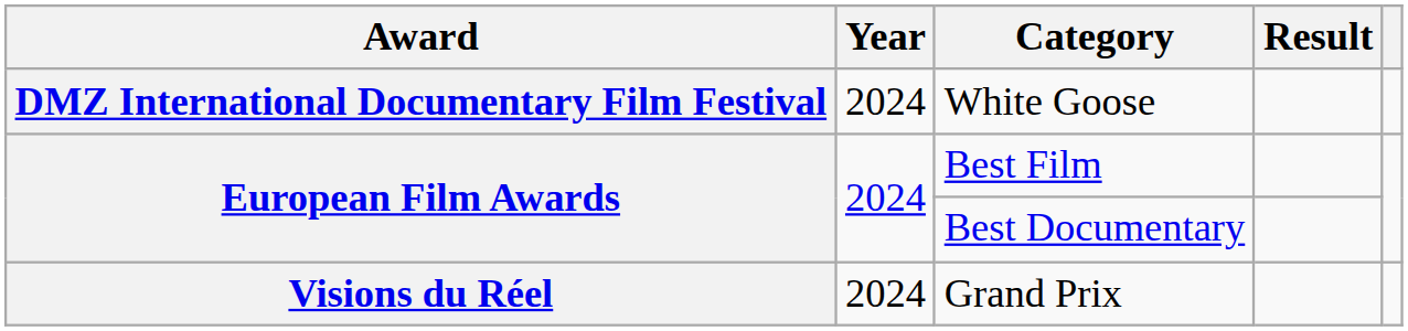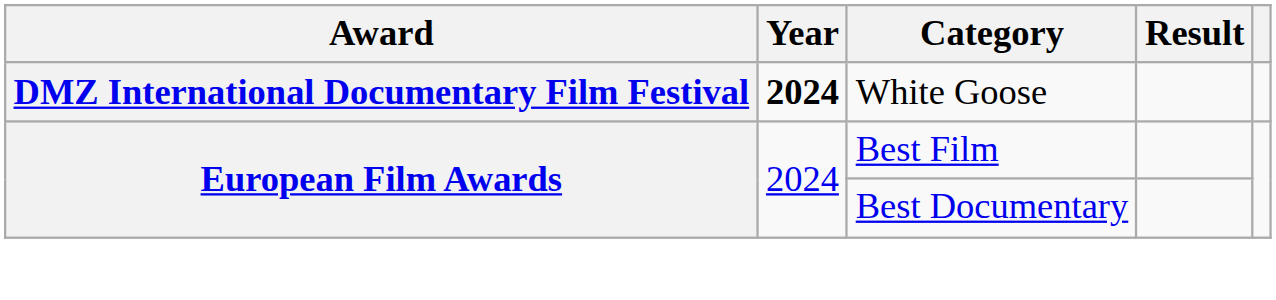White Goose | Year: normal -> bold
- row: Visions du Réel | 2024 | Grand Prix
